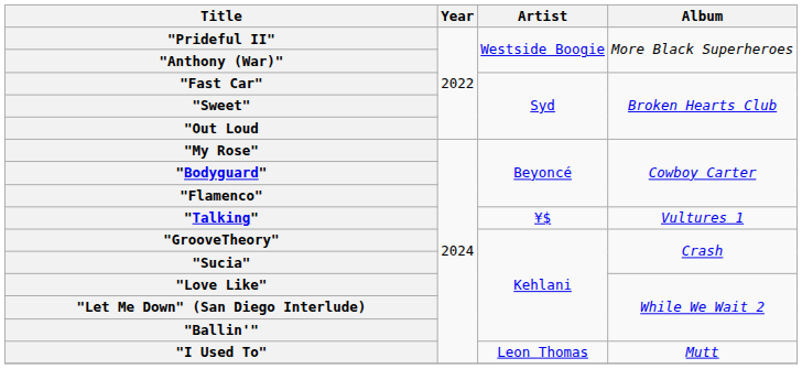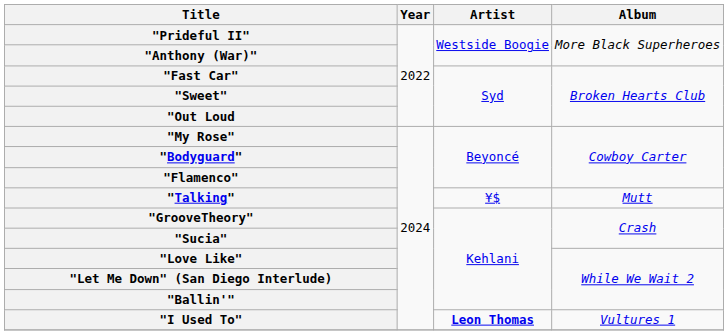"Talking" | Album: Vultures 1 -> Mutt
"I Used To" | Artist: normal -> bold
"I Used To" | Album: Mutt -> Vultures 1
